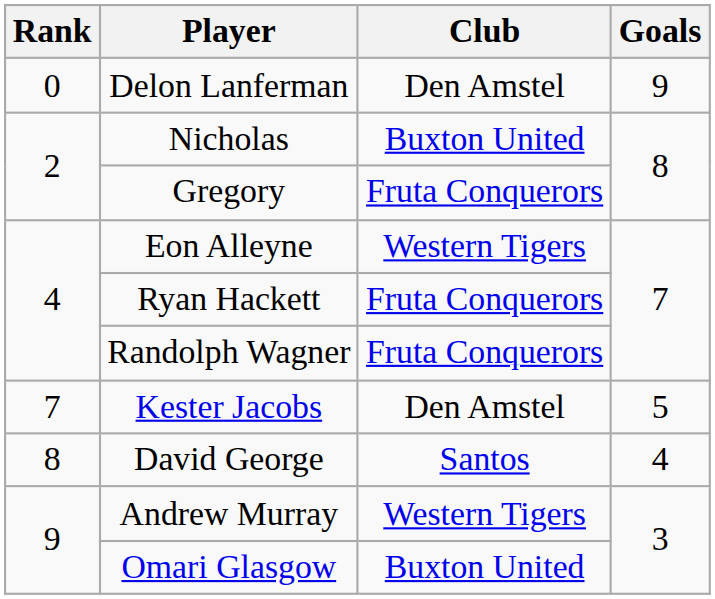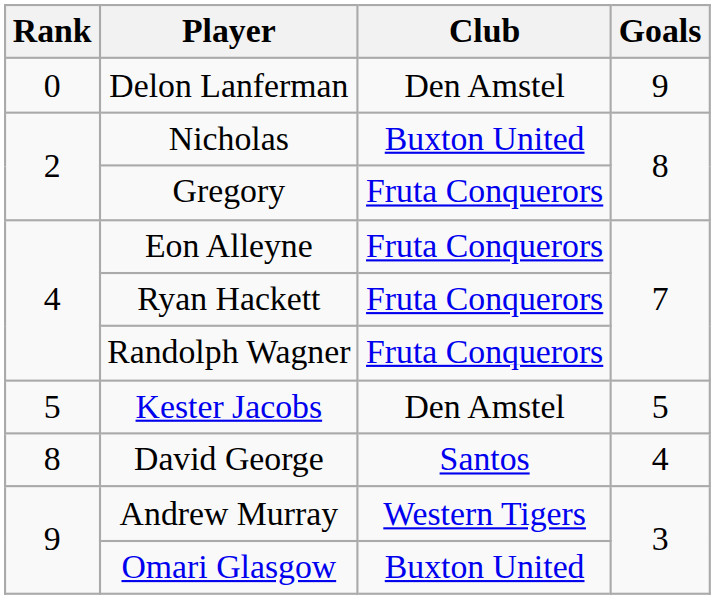Eon Alleyne | Club: Western Tigers -> Fruta Conquerors
Kester Jacobs | Rank: 7 -> 5
